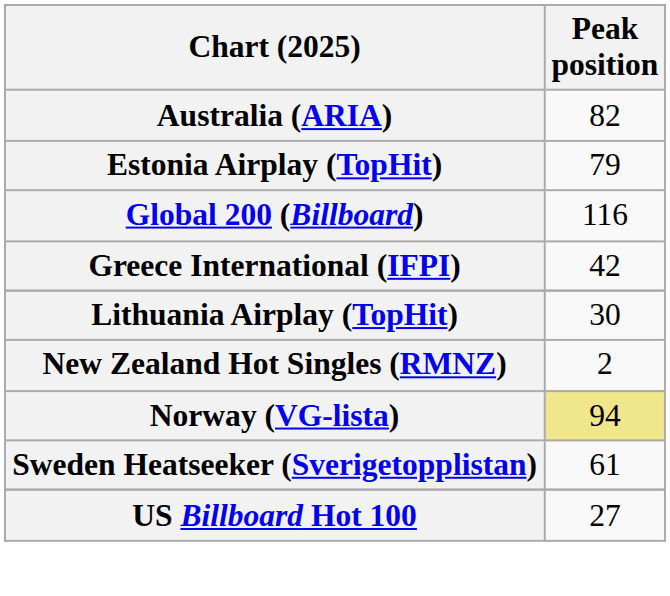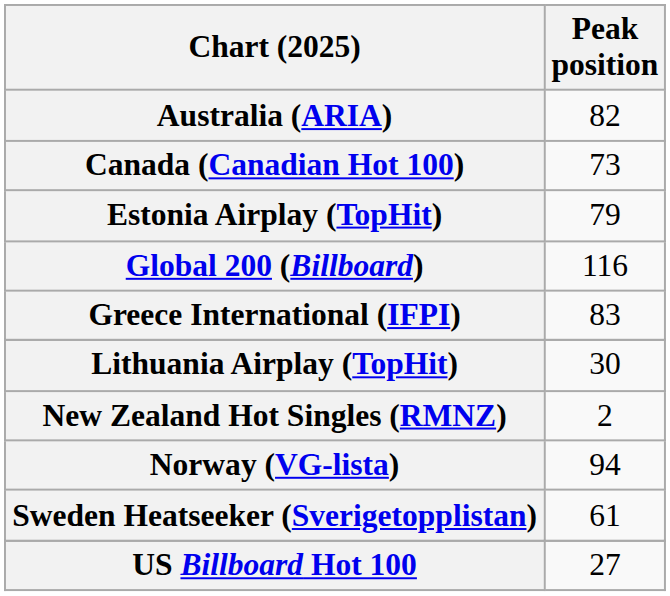+ row: Canada (Canadian Hot 100) | 73
Greece International (IFPI) | Peak position: 42 -> 83
Norway (VG-lista) | Peak position: khaki background -> no background
